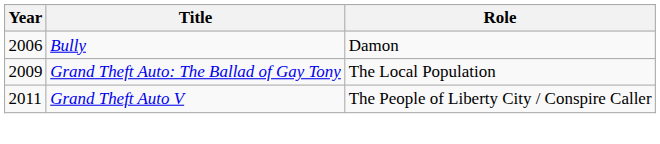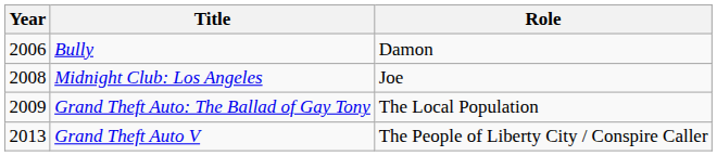+ row: 2008 | Midnight Club: Los Angeles | Joe
Grand Theft Auto V | Year: 2011 -> 2013
